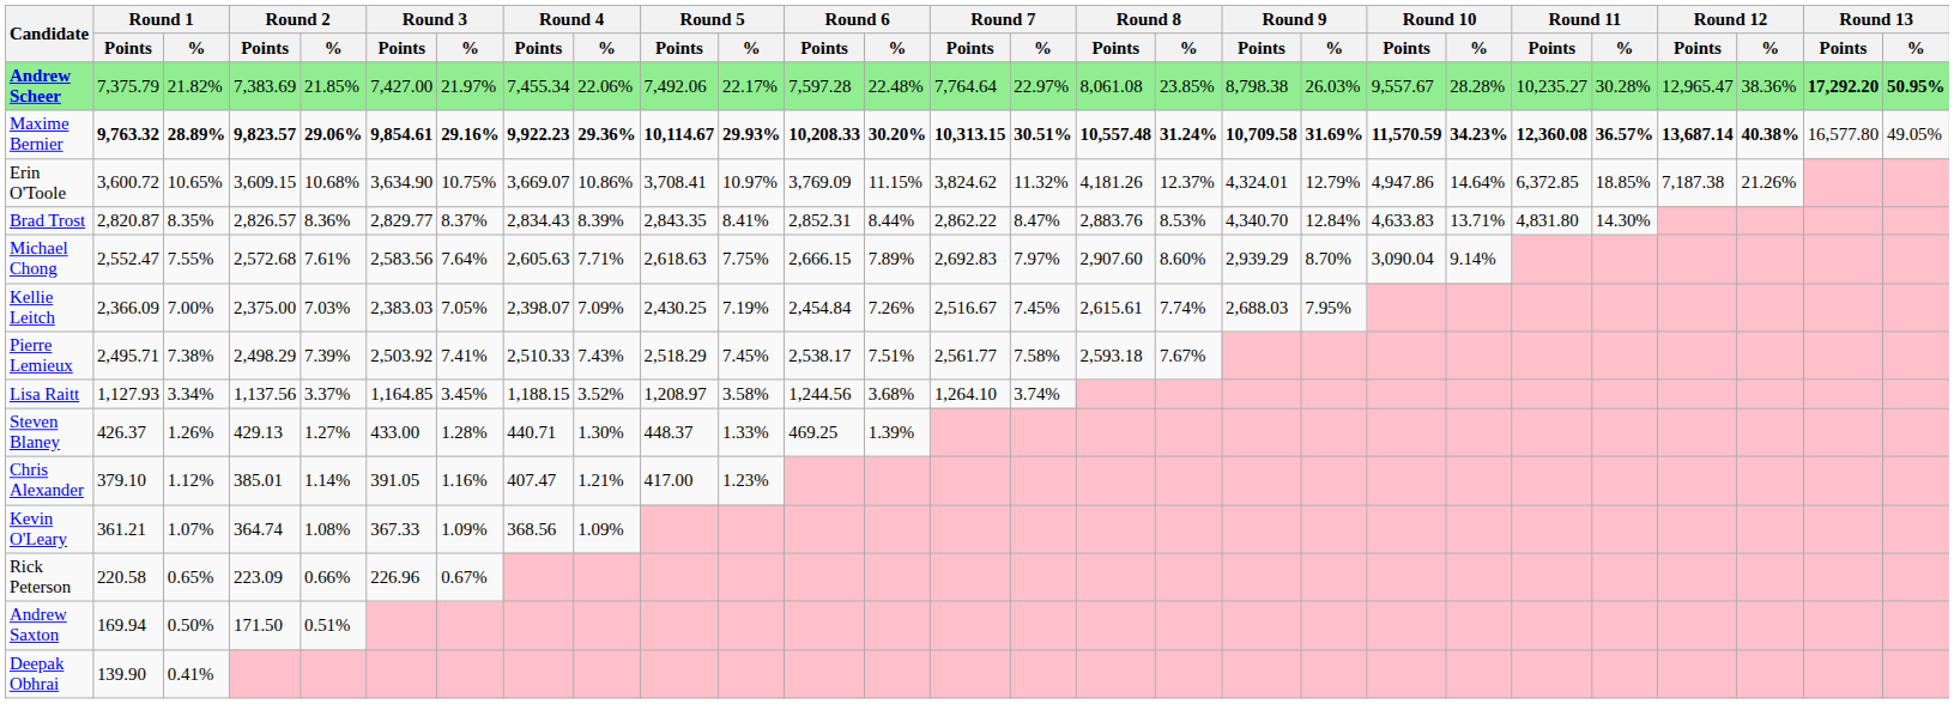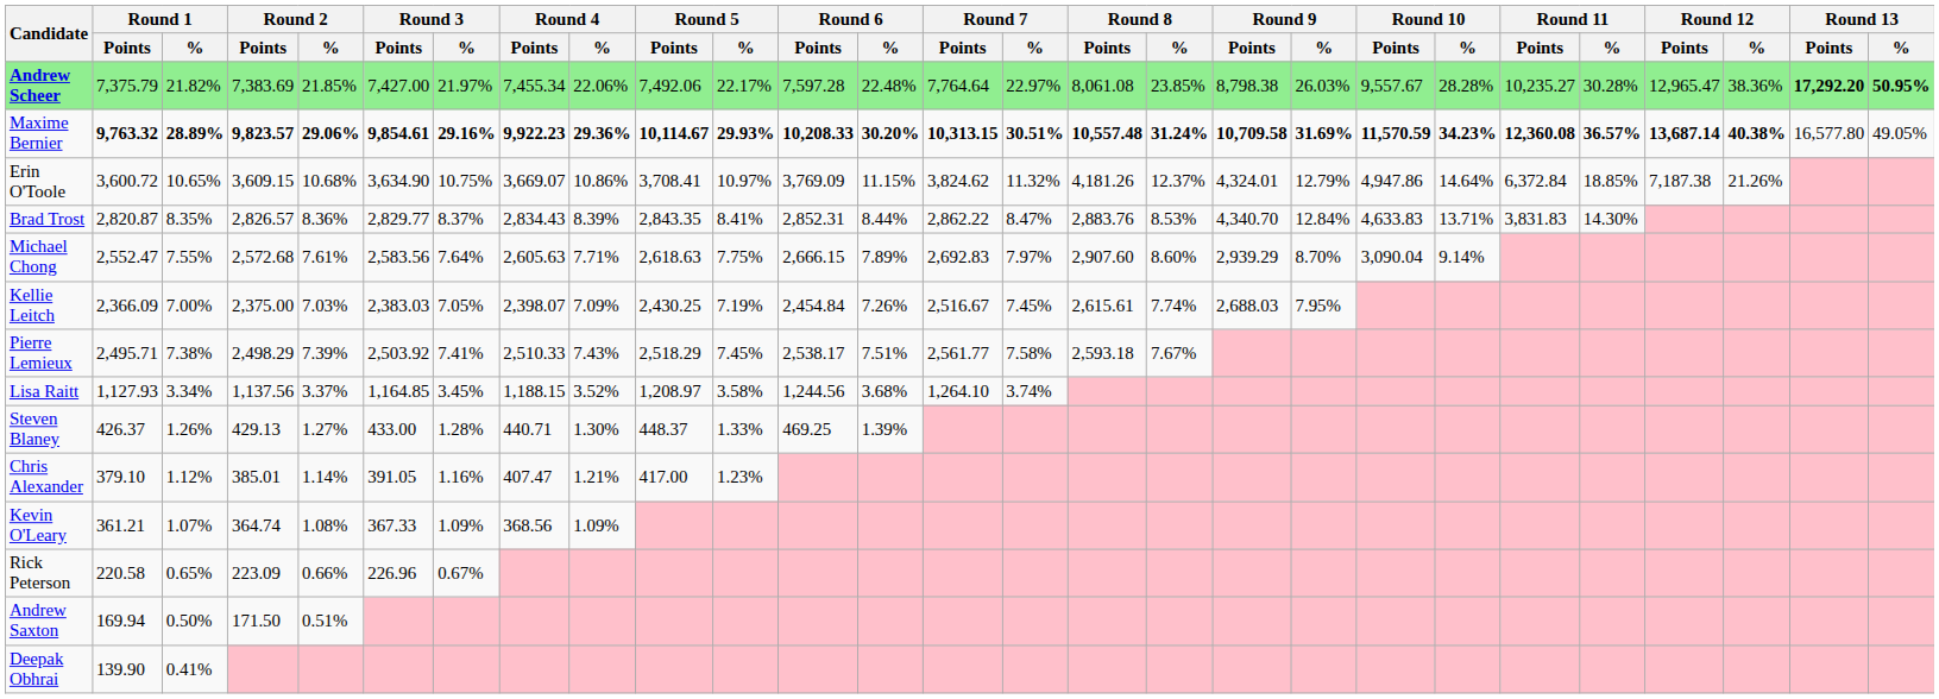Erin O'Toole | Round 11 / Points: 6,372.85 -> 6,372.84
Brad Trost | Round 11 / Points: 4,831.80 -> 3,831.83
